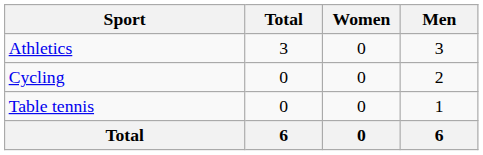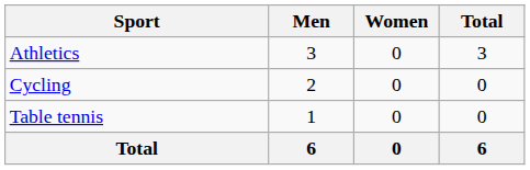columns swapped: Men <-> Total
